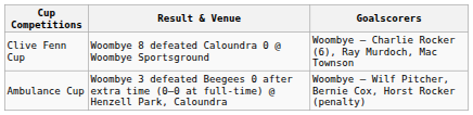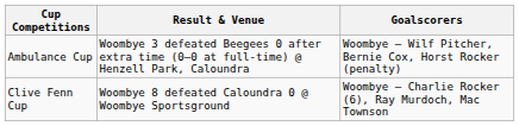rows swapped: Ambulance Cup <-> Clive Fenn Cup
